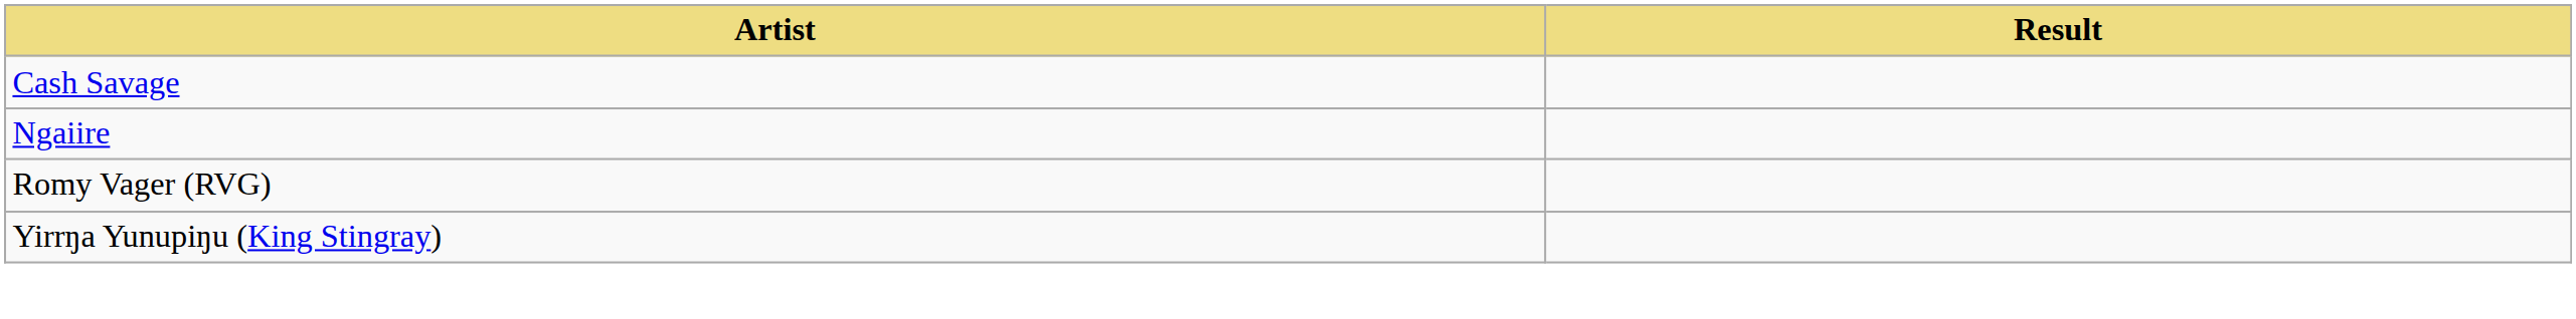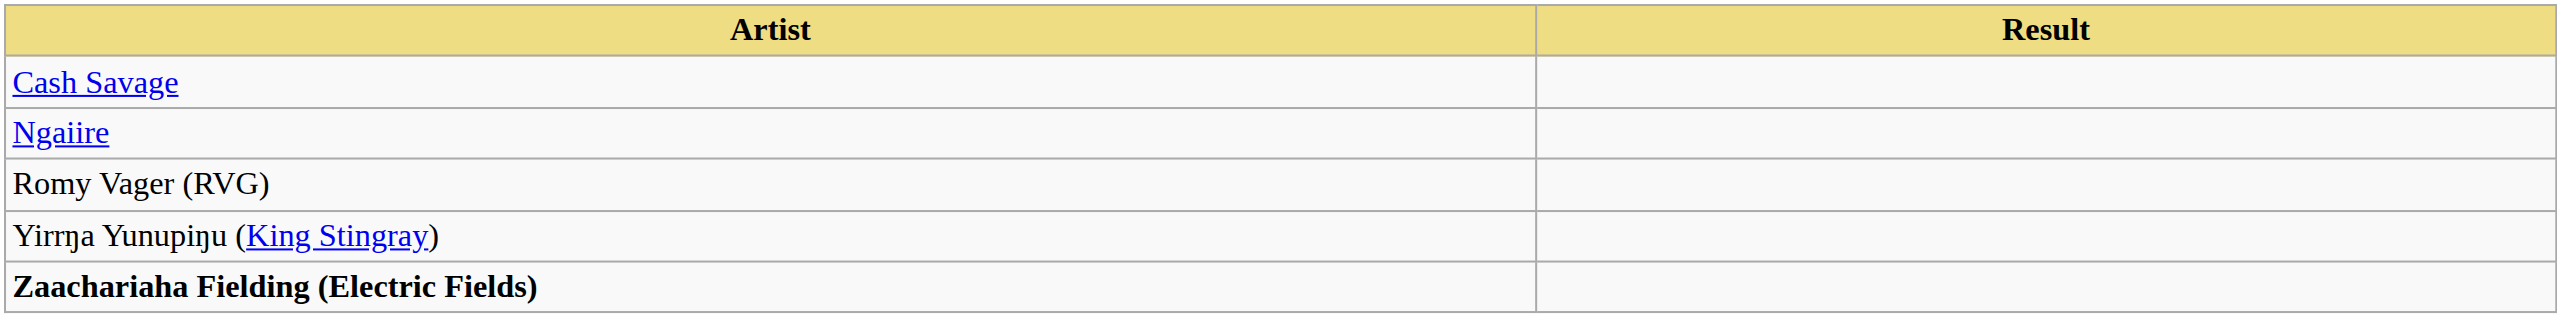+ row: Zaachariaha Fielding (Electric Fields)
